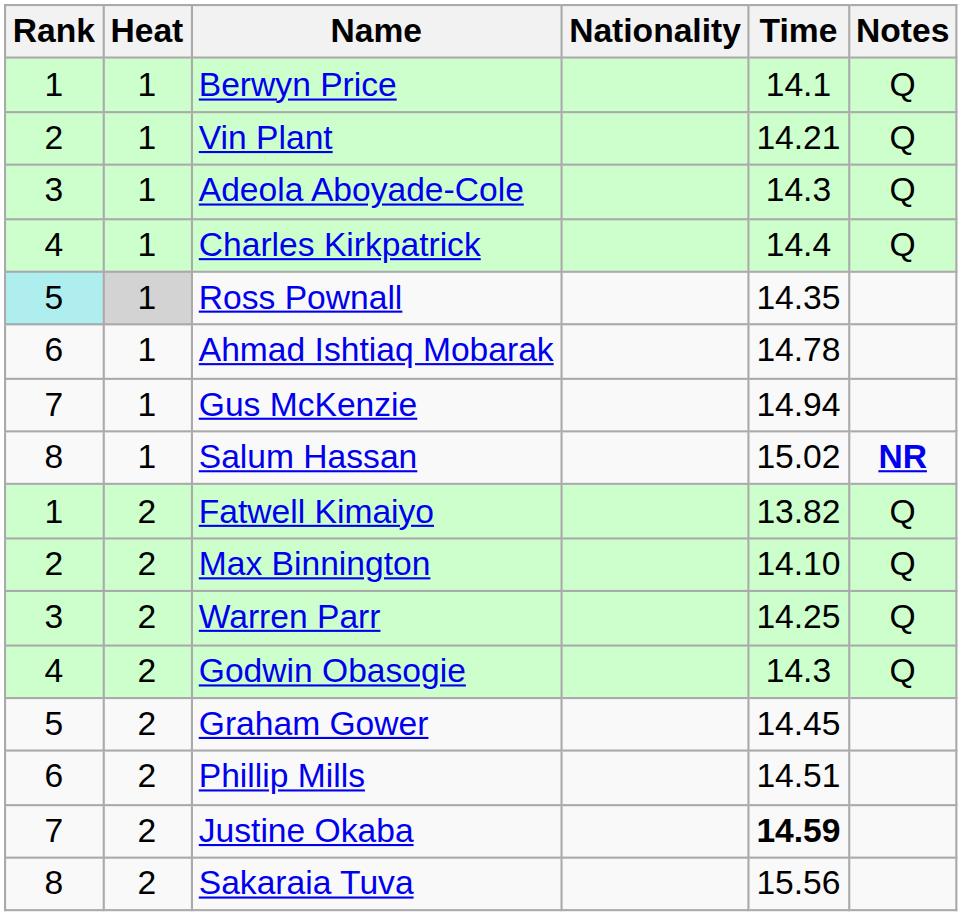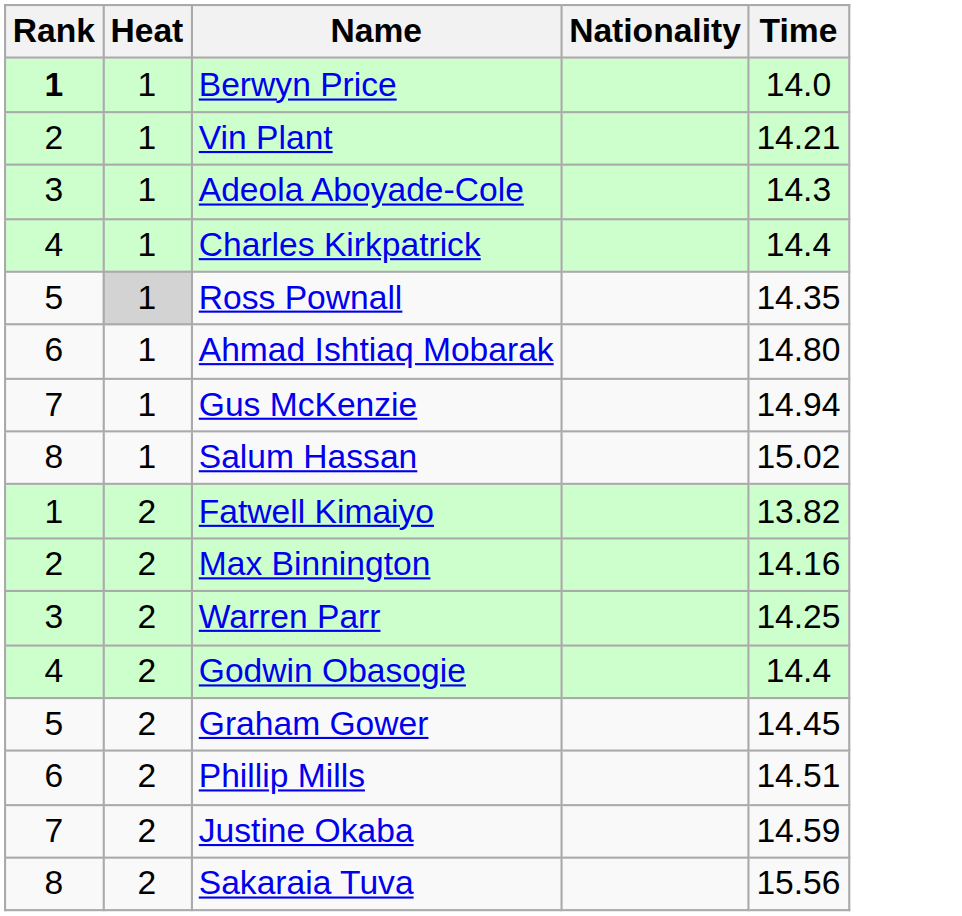- column: Notes | Q | Q | Q | Q | NR | Q | Q | Q | Q
Berwyn Price | Rank: normal -> bold
Berwyn Price | Time: 14.1 -> 14.0
Ross Pownall | Rank: paleturquoise background -> no background
Ahmad Ishtiaq Mobarak | Time: 14.78 -> 14.80
Max Binnington | Time: 14.10 -> 14.16
Godwin Obasogie | Time: 14.3 -> 14.4
Justine Okaba | Time: bold -> normal
